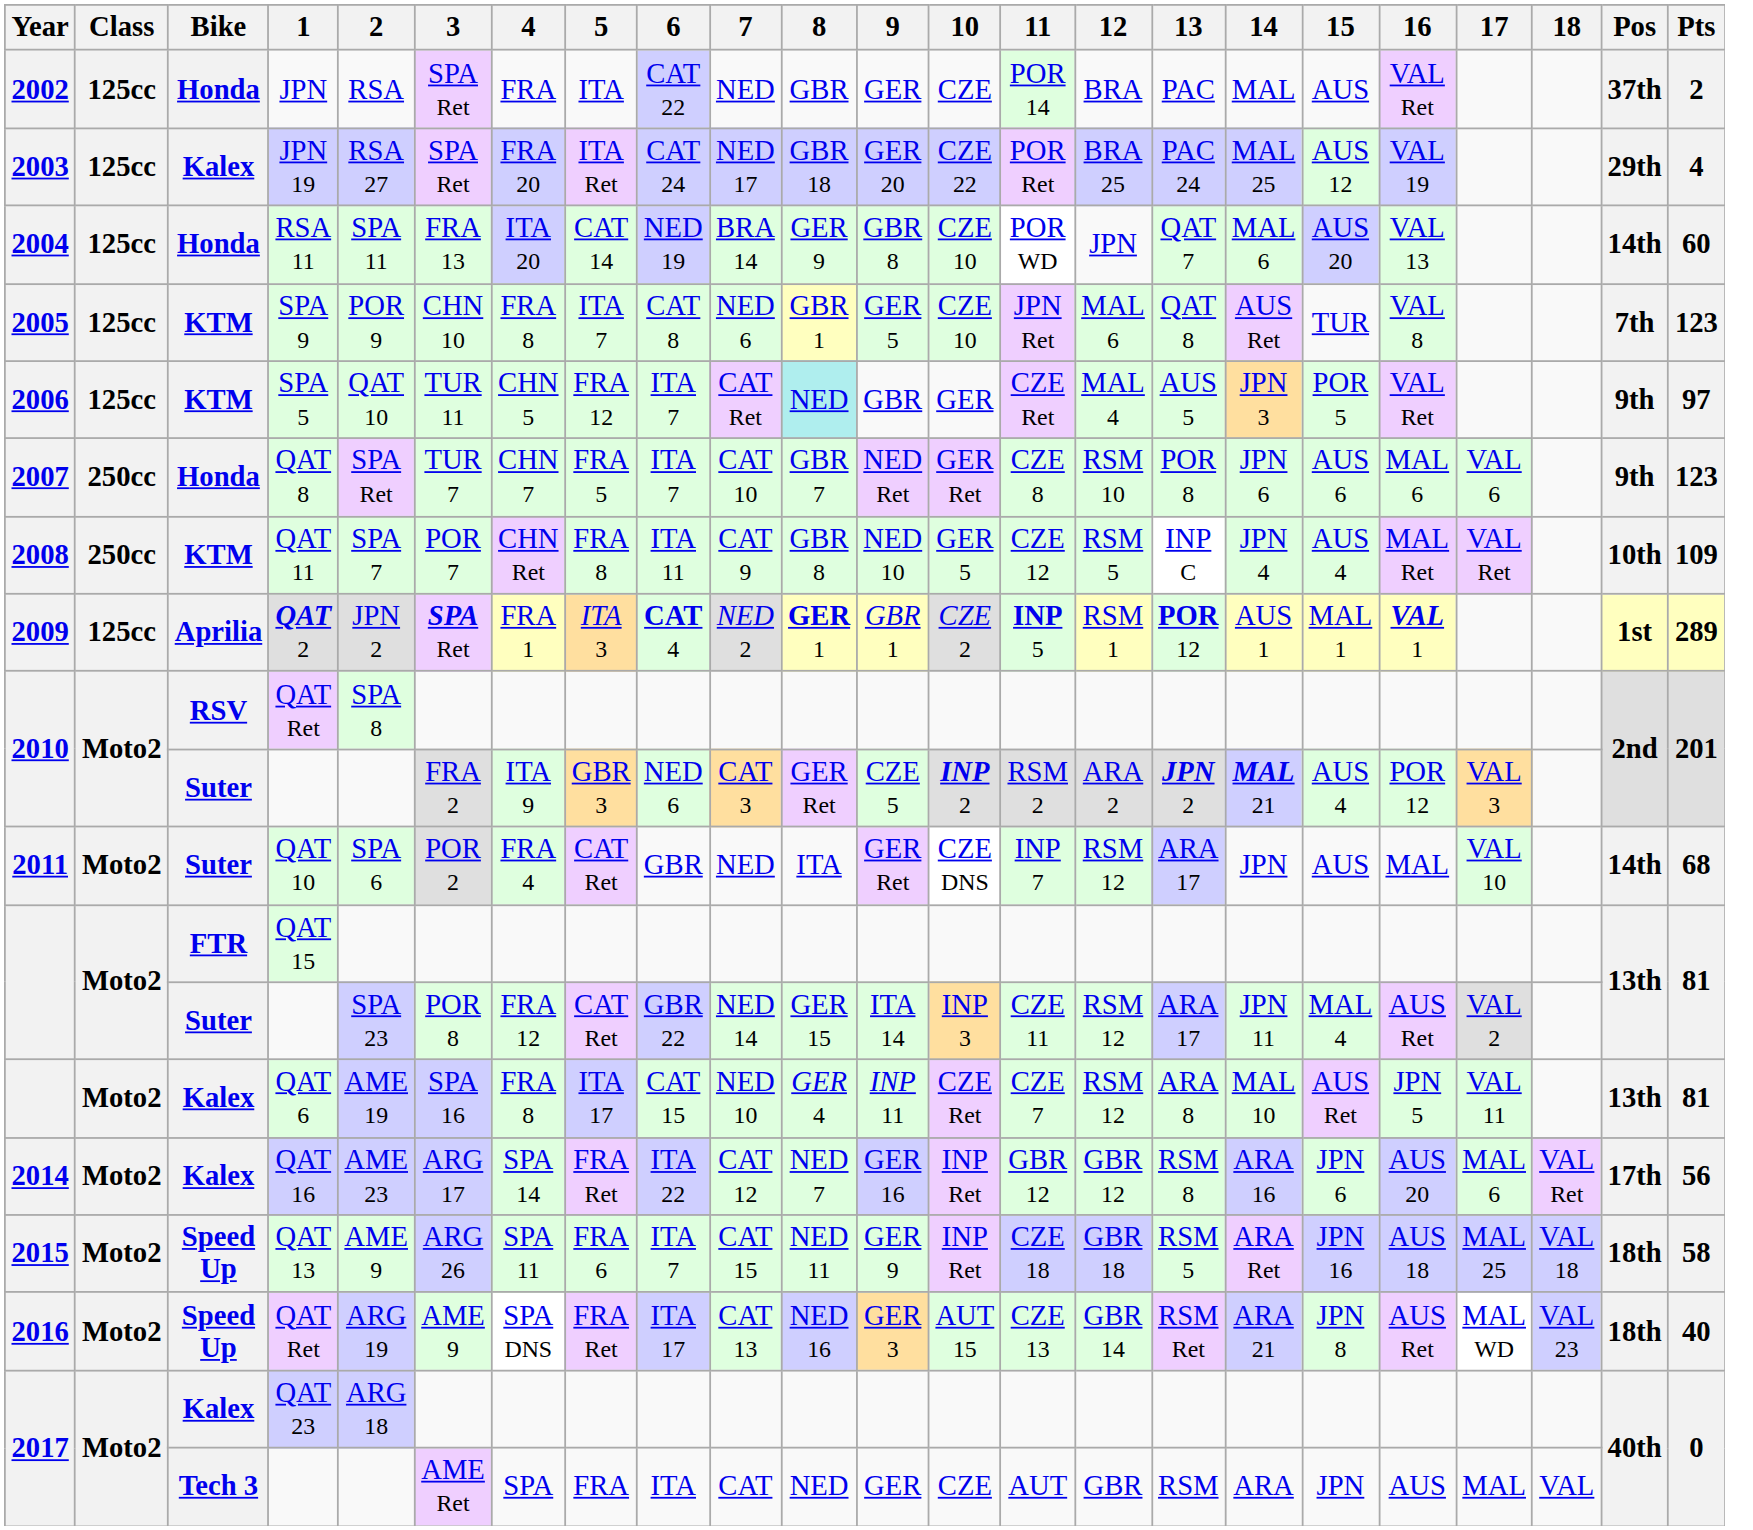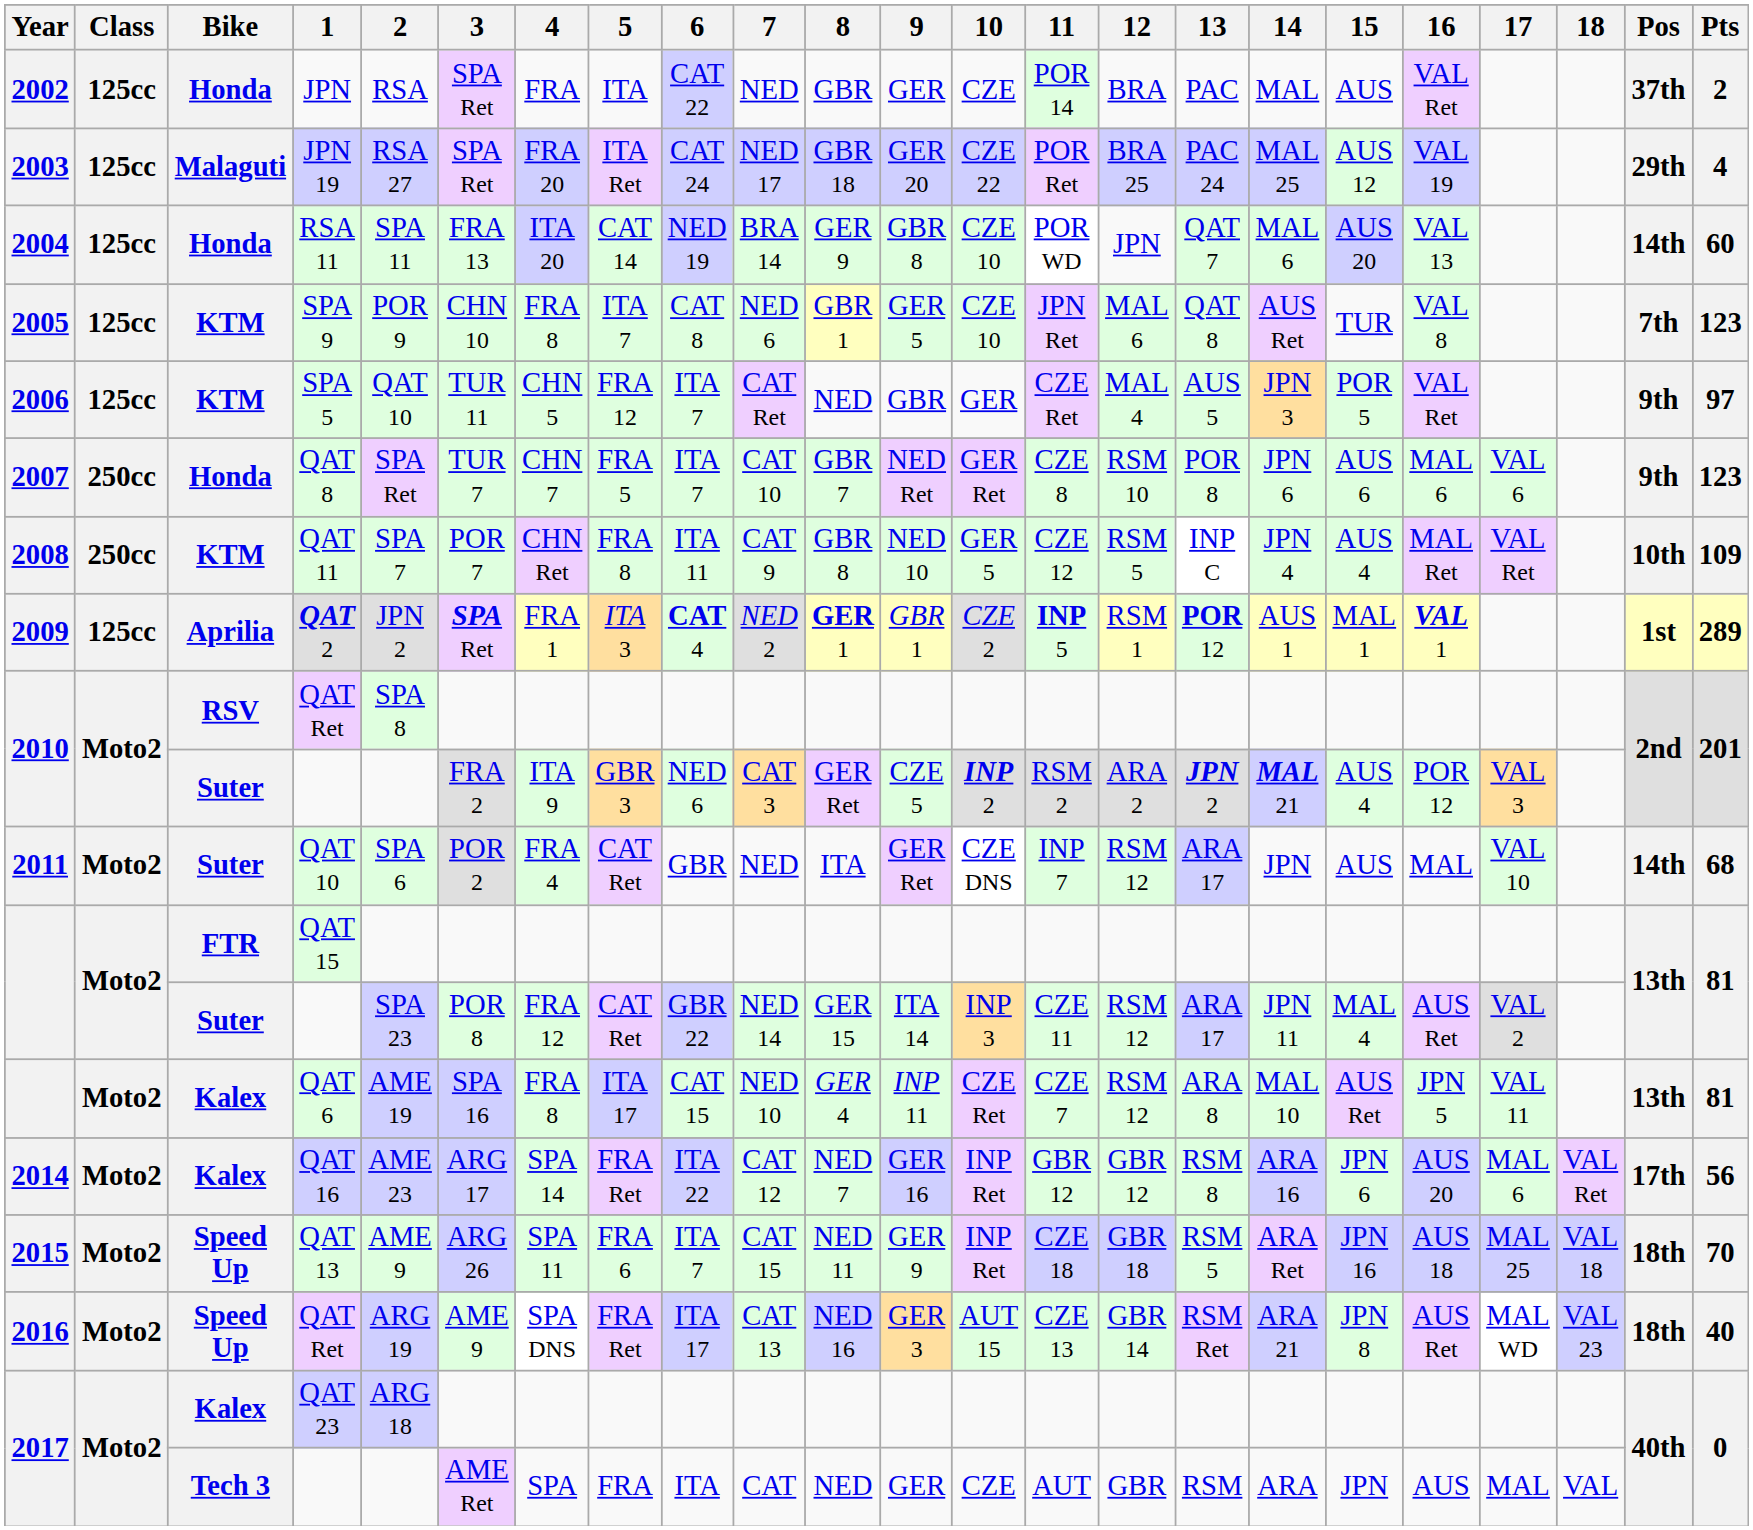JPN 19 | Bike: Kalex -> Malaguti
SPA 5 | 8: paleturquoise background -> no background
QAT 13 | Pts: 58 -> 70
